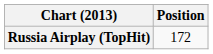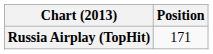Russia Airplay (TopHit) | Position: 172 -> 171
